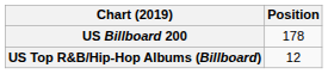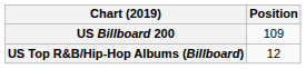US Billboard 200 | Position: 178 -> 109
